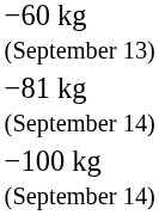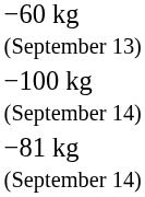rows swapped: −81 kg (September 14) <-> −100 kg (September 14)
